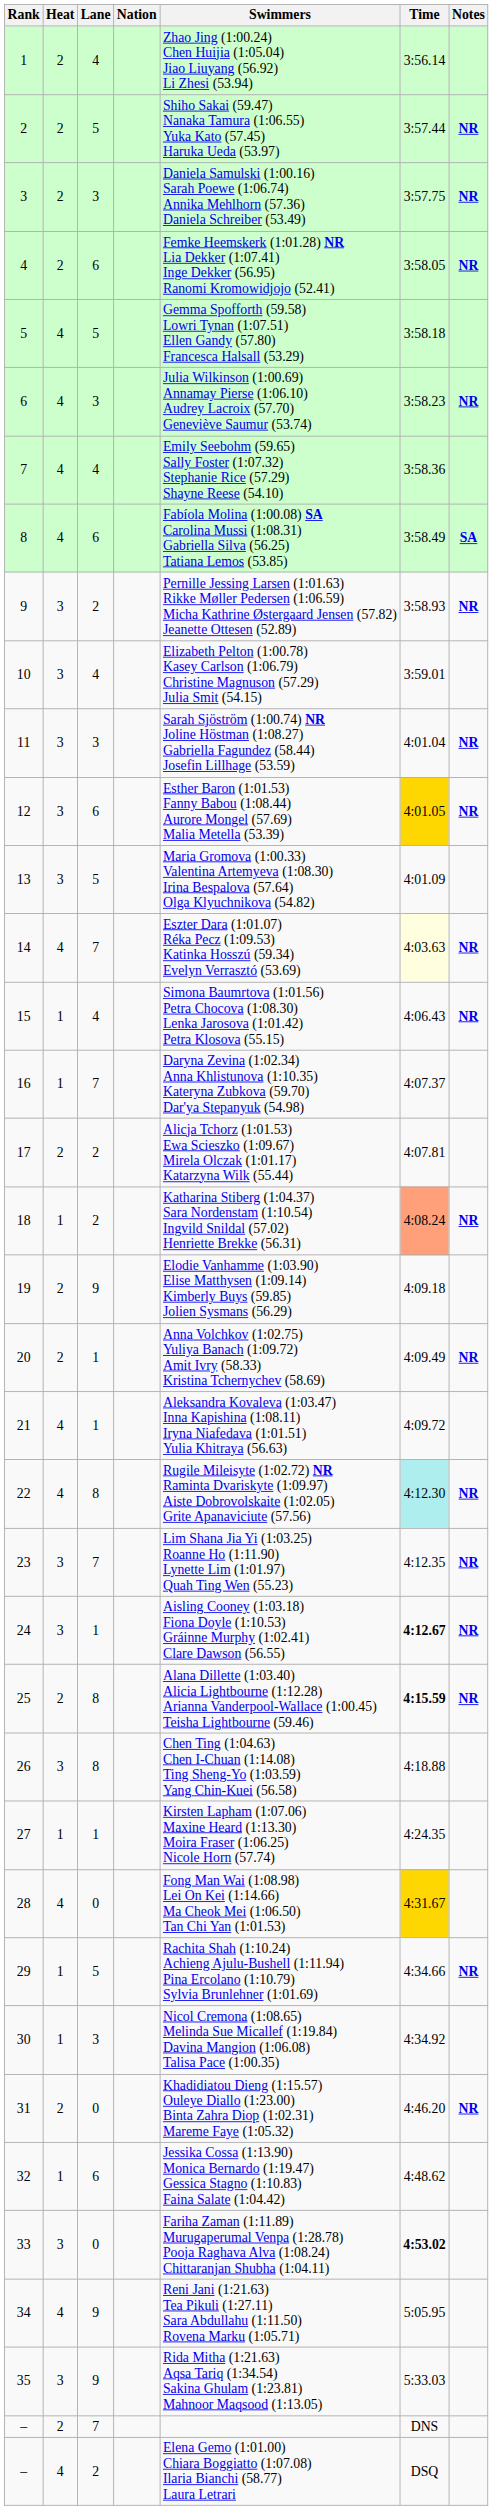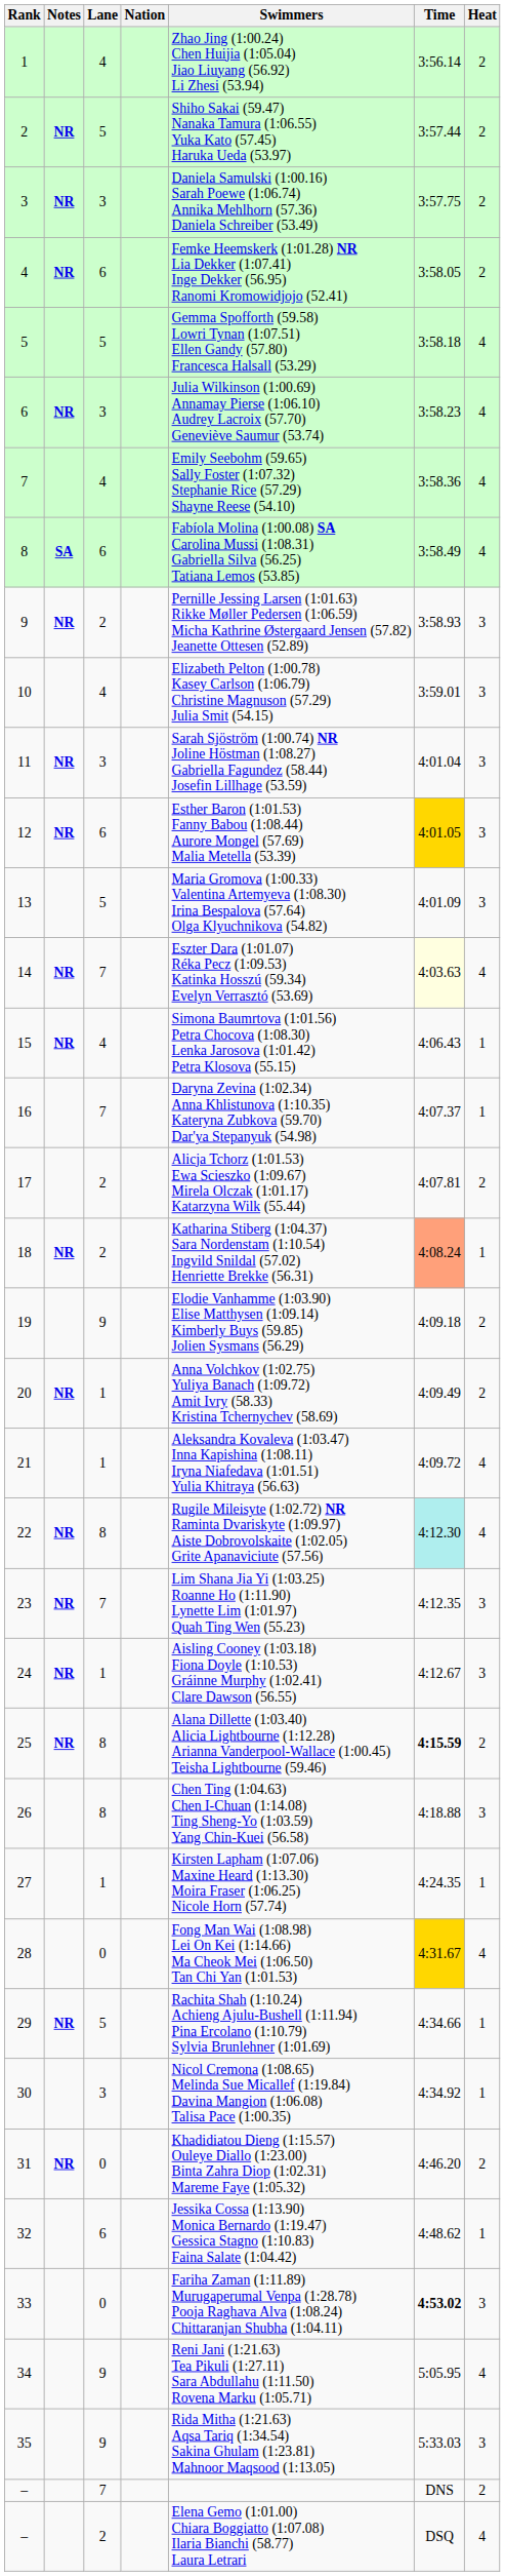columns swapped: Heat <-> Notes
24 | Time: bold -> normal
